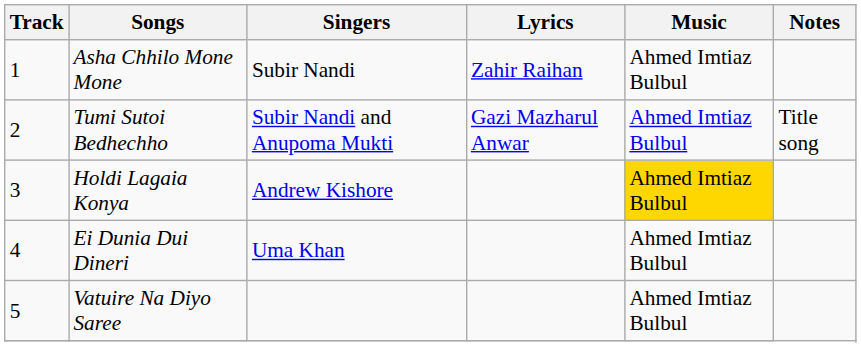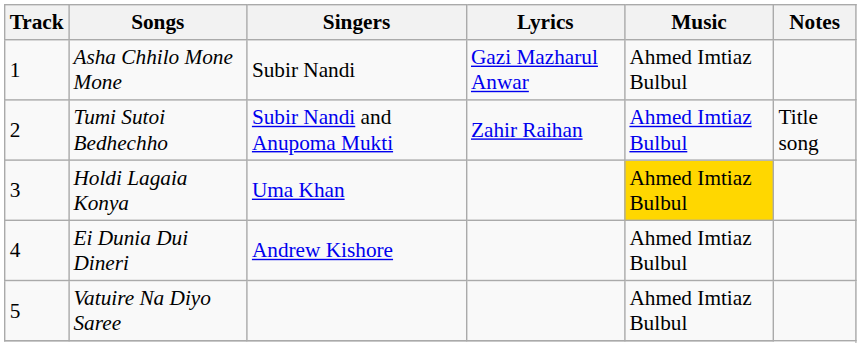Asha Chhilo Mone Mone | Lyrics: Zahir Raihan -> Gazi Mazharul Anwar
Tumi Sutoi Bedhechho | Lyrics: Gazi Mazharul Anwar -> Zahir Raihan
Holdi Lagaia Konya | Singers: Andrew Kishore -> Uma Khan
Ei Dunia Dui Dineri | Singers: Uma Khan -> Andrew Kishore
